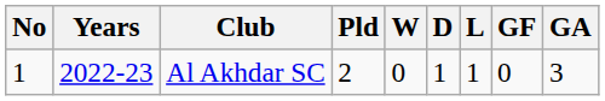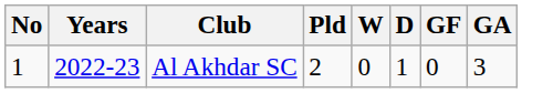- column: L | 1
